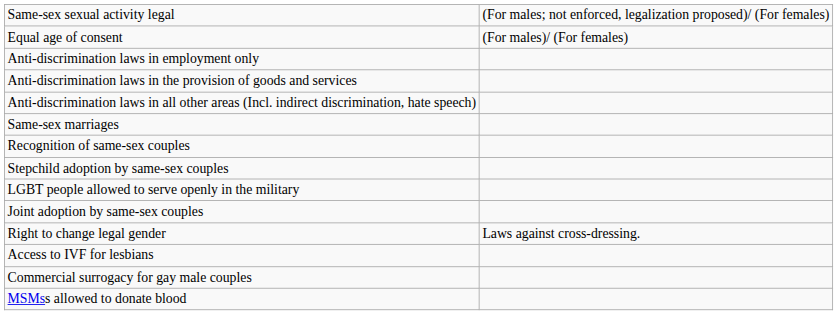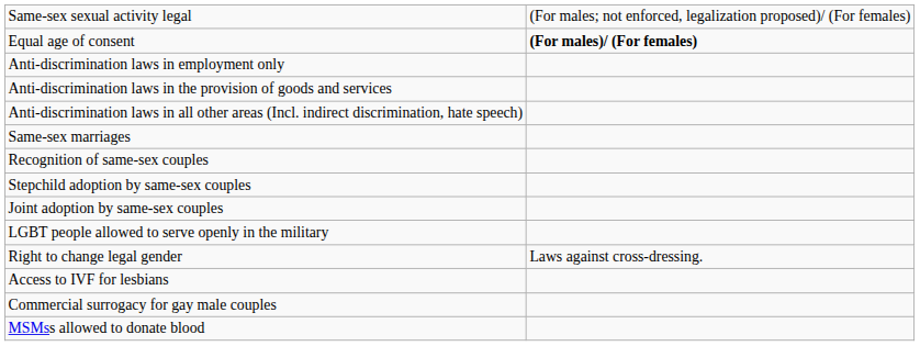Equal age of consent | column 2: normal -> bold
rows swapped: Joint adoption by same-sex couples <-> LGBT people allowed to serve openly in the military
